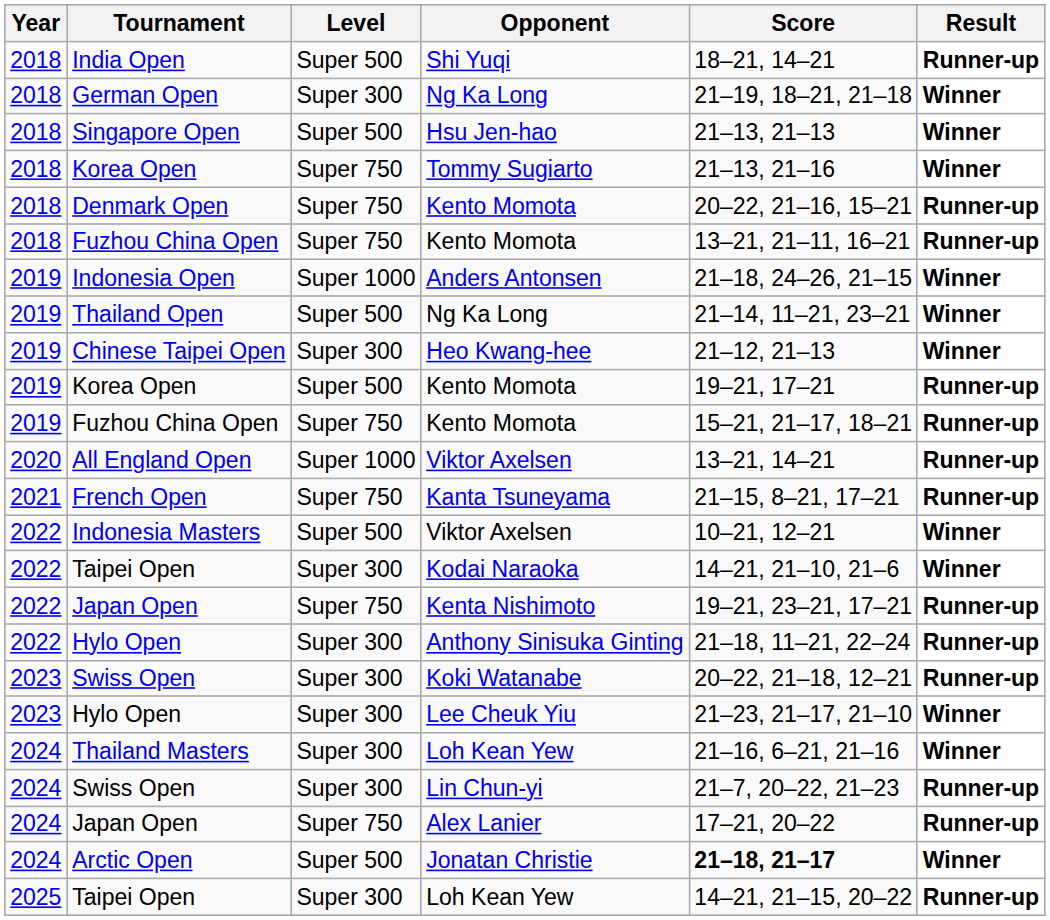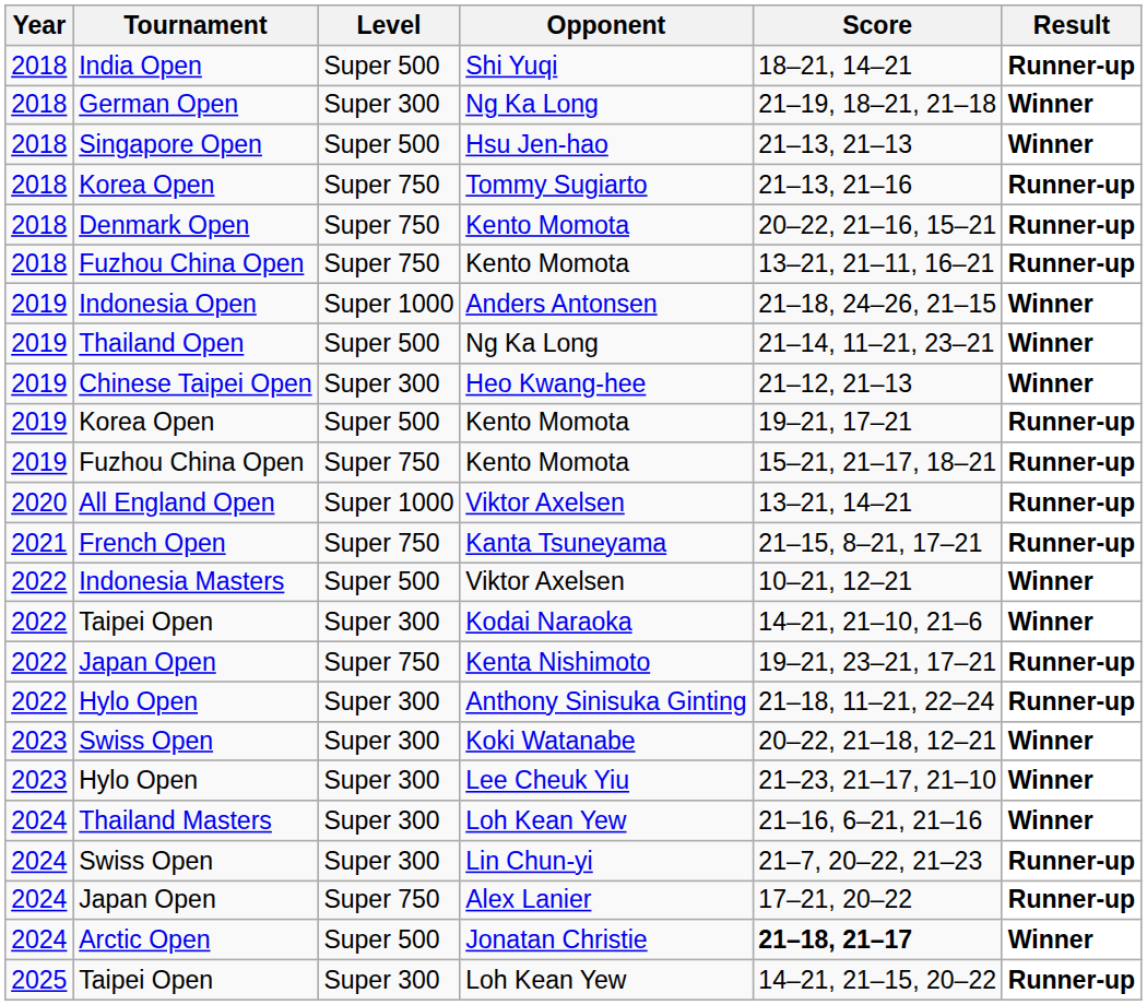2018 / Korea Open | Result: Winner -> Runner-up
2023 / Swiss Open | Result: Runner-up -> Winner
